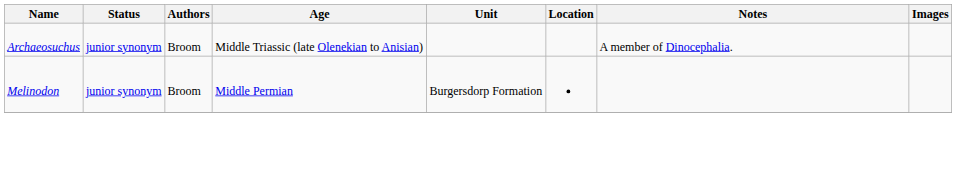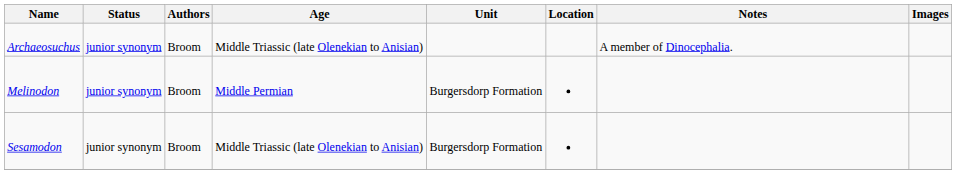+ row: Sesamodon | junior synonym | Broom | Middle Triassic (late Olenekian to Anisian) | Burgersdorp Formation
